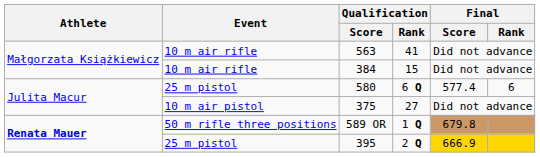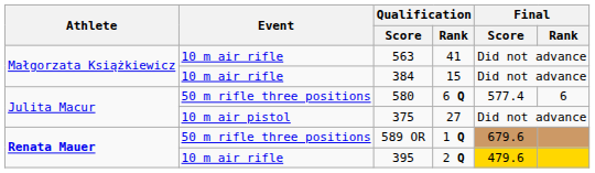580 | Event: 25 m pistol -> 50 m rifle three positions
589 OR | Final / Score: 679.8 -> 679.6
395 | Event: 25 m pistol -> 10 m air rifle
395 | Final / Score: 666.9 -> 479.6
